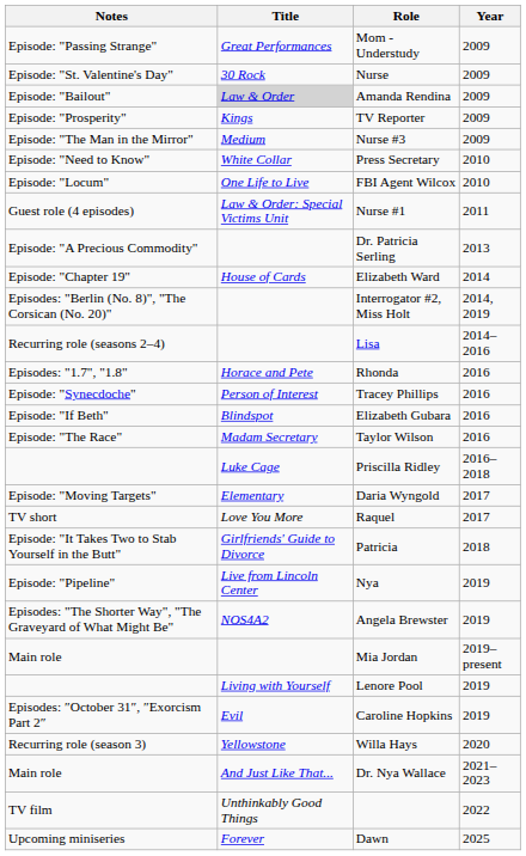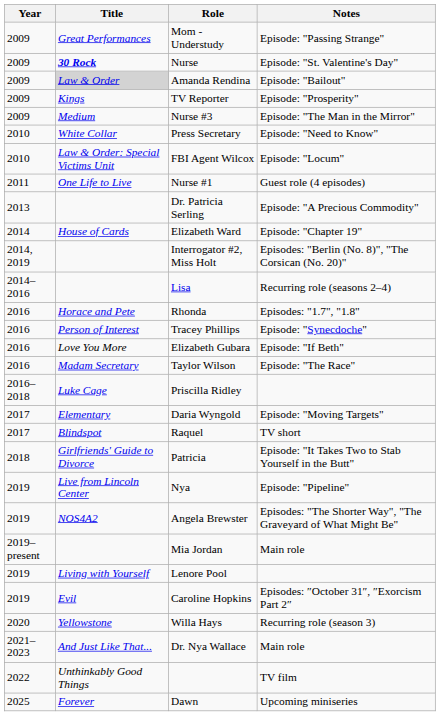columns swapped: Year <-> Notes
Nurse | Title: normal -> bold
FBI Agent Wilcox | Title: One Life to Live -> Law & Order: Special Victims Unit
Nurse #1 | Title: Law & Order: Special Victims Unit -> One Life to Live
Elizabeth Gubara | Title: Blindspot -> Love You More
Raquel | Title: Love You More -> Blindspot
